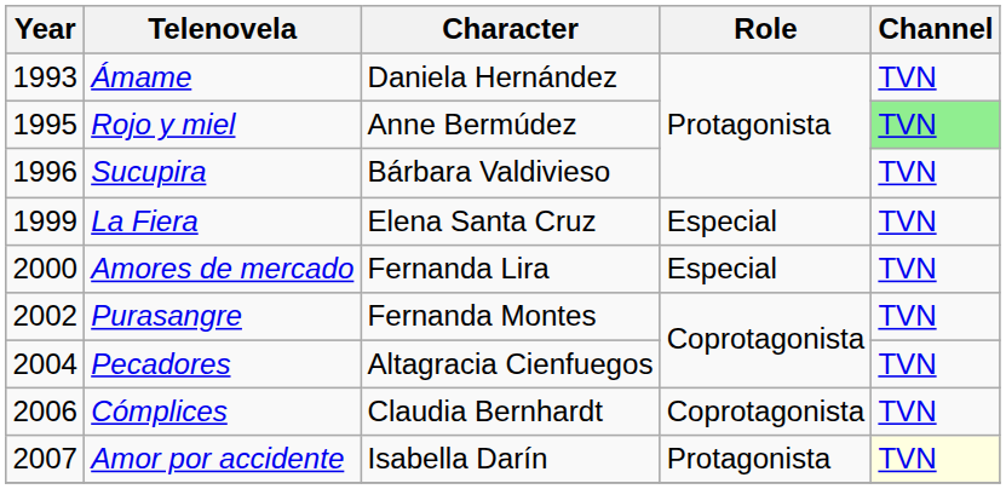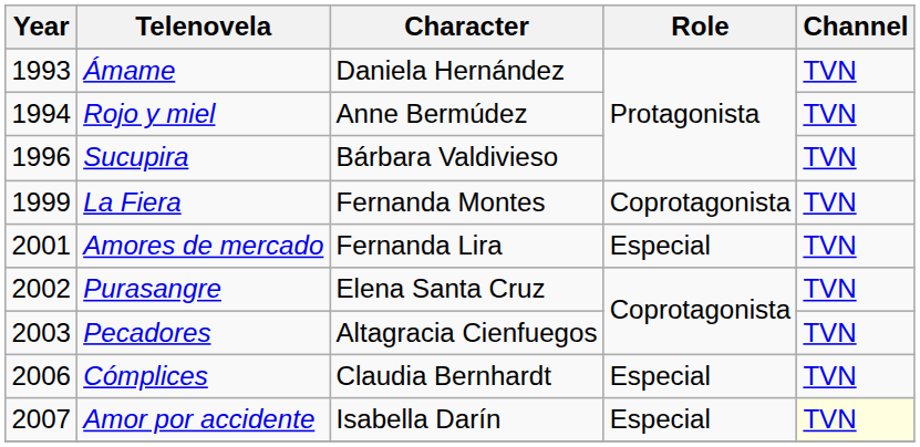Rojo y miel | Year: 1995 -> 1994
Rojo y miel | Channel: lightgreen background -> no background
La Fiera | Character: Elena Santa Cruz -> Fernanda Montes
La Fiera | Role: Especial -> Coprotagonista
Amores de mercado | Year: 2000 -> 2001
Purasangre | Character: Fernanda Montes -> Elena Santa Cruz
Pecadores | Year: 2004 -> 2003
Cómplices | Role: Coprotagonista -> Especial
Amor por accidente | Role: Protagonista -> Especial
